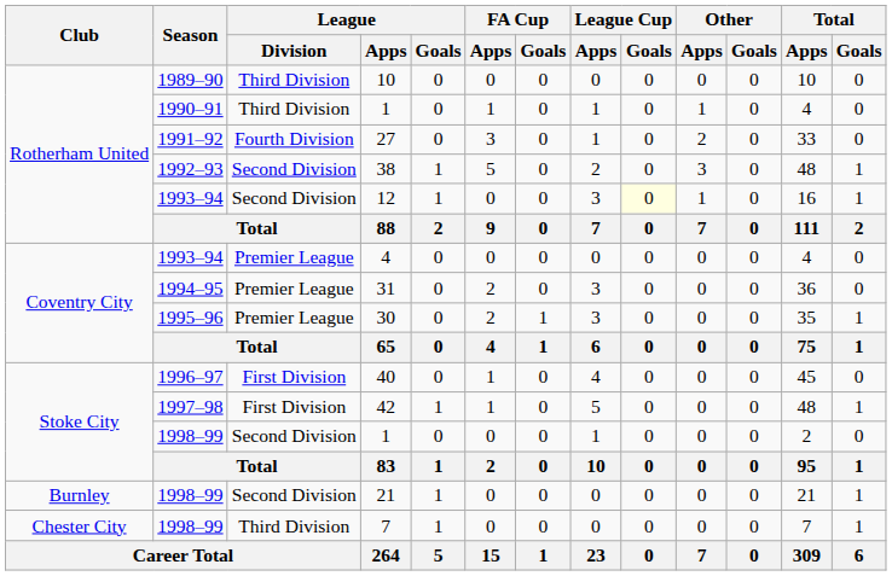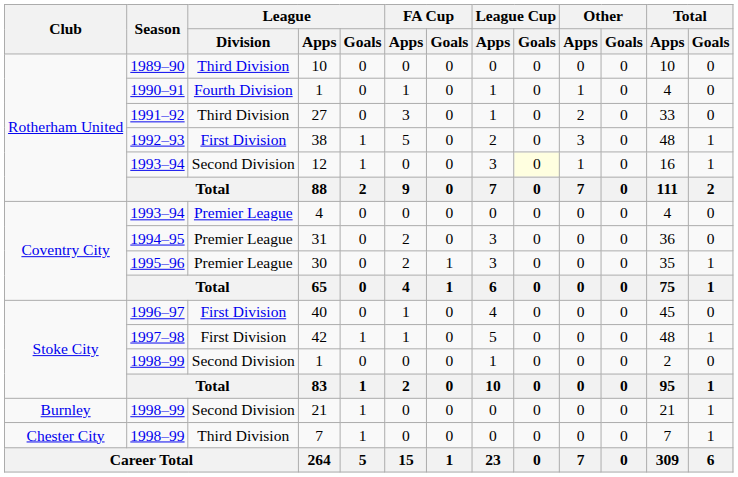1990–91 / 1 | League / Division: Third Division -> Fourth Division
27 | League / Division: Fourth Division -> Third Division
38 | League / Division: Second Division -> First Division
